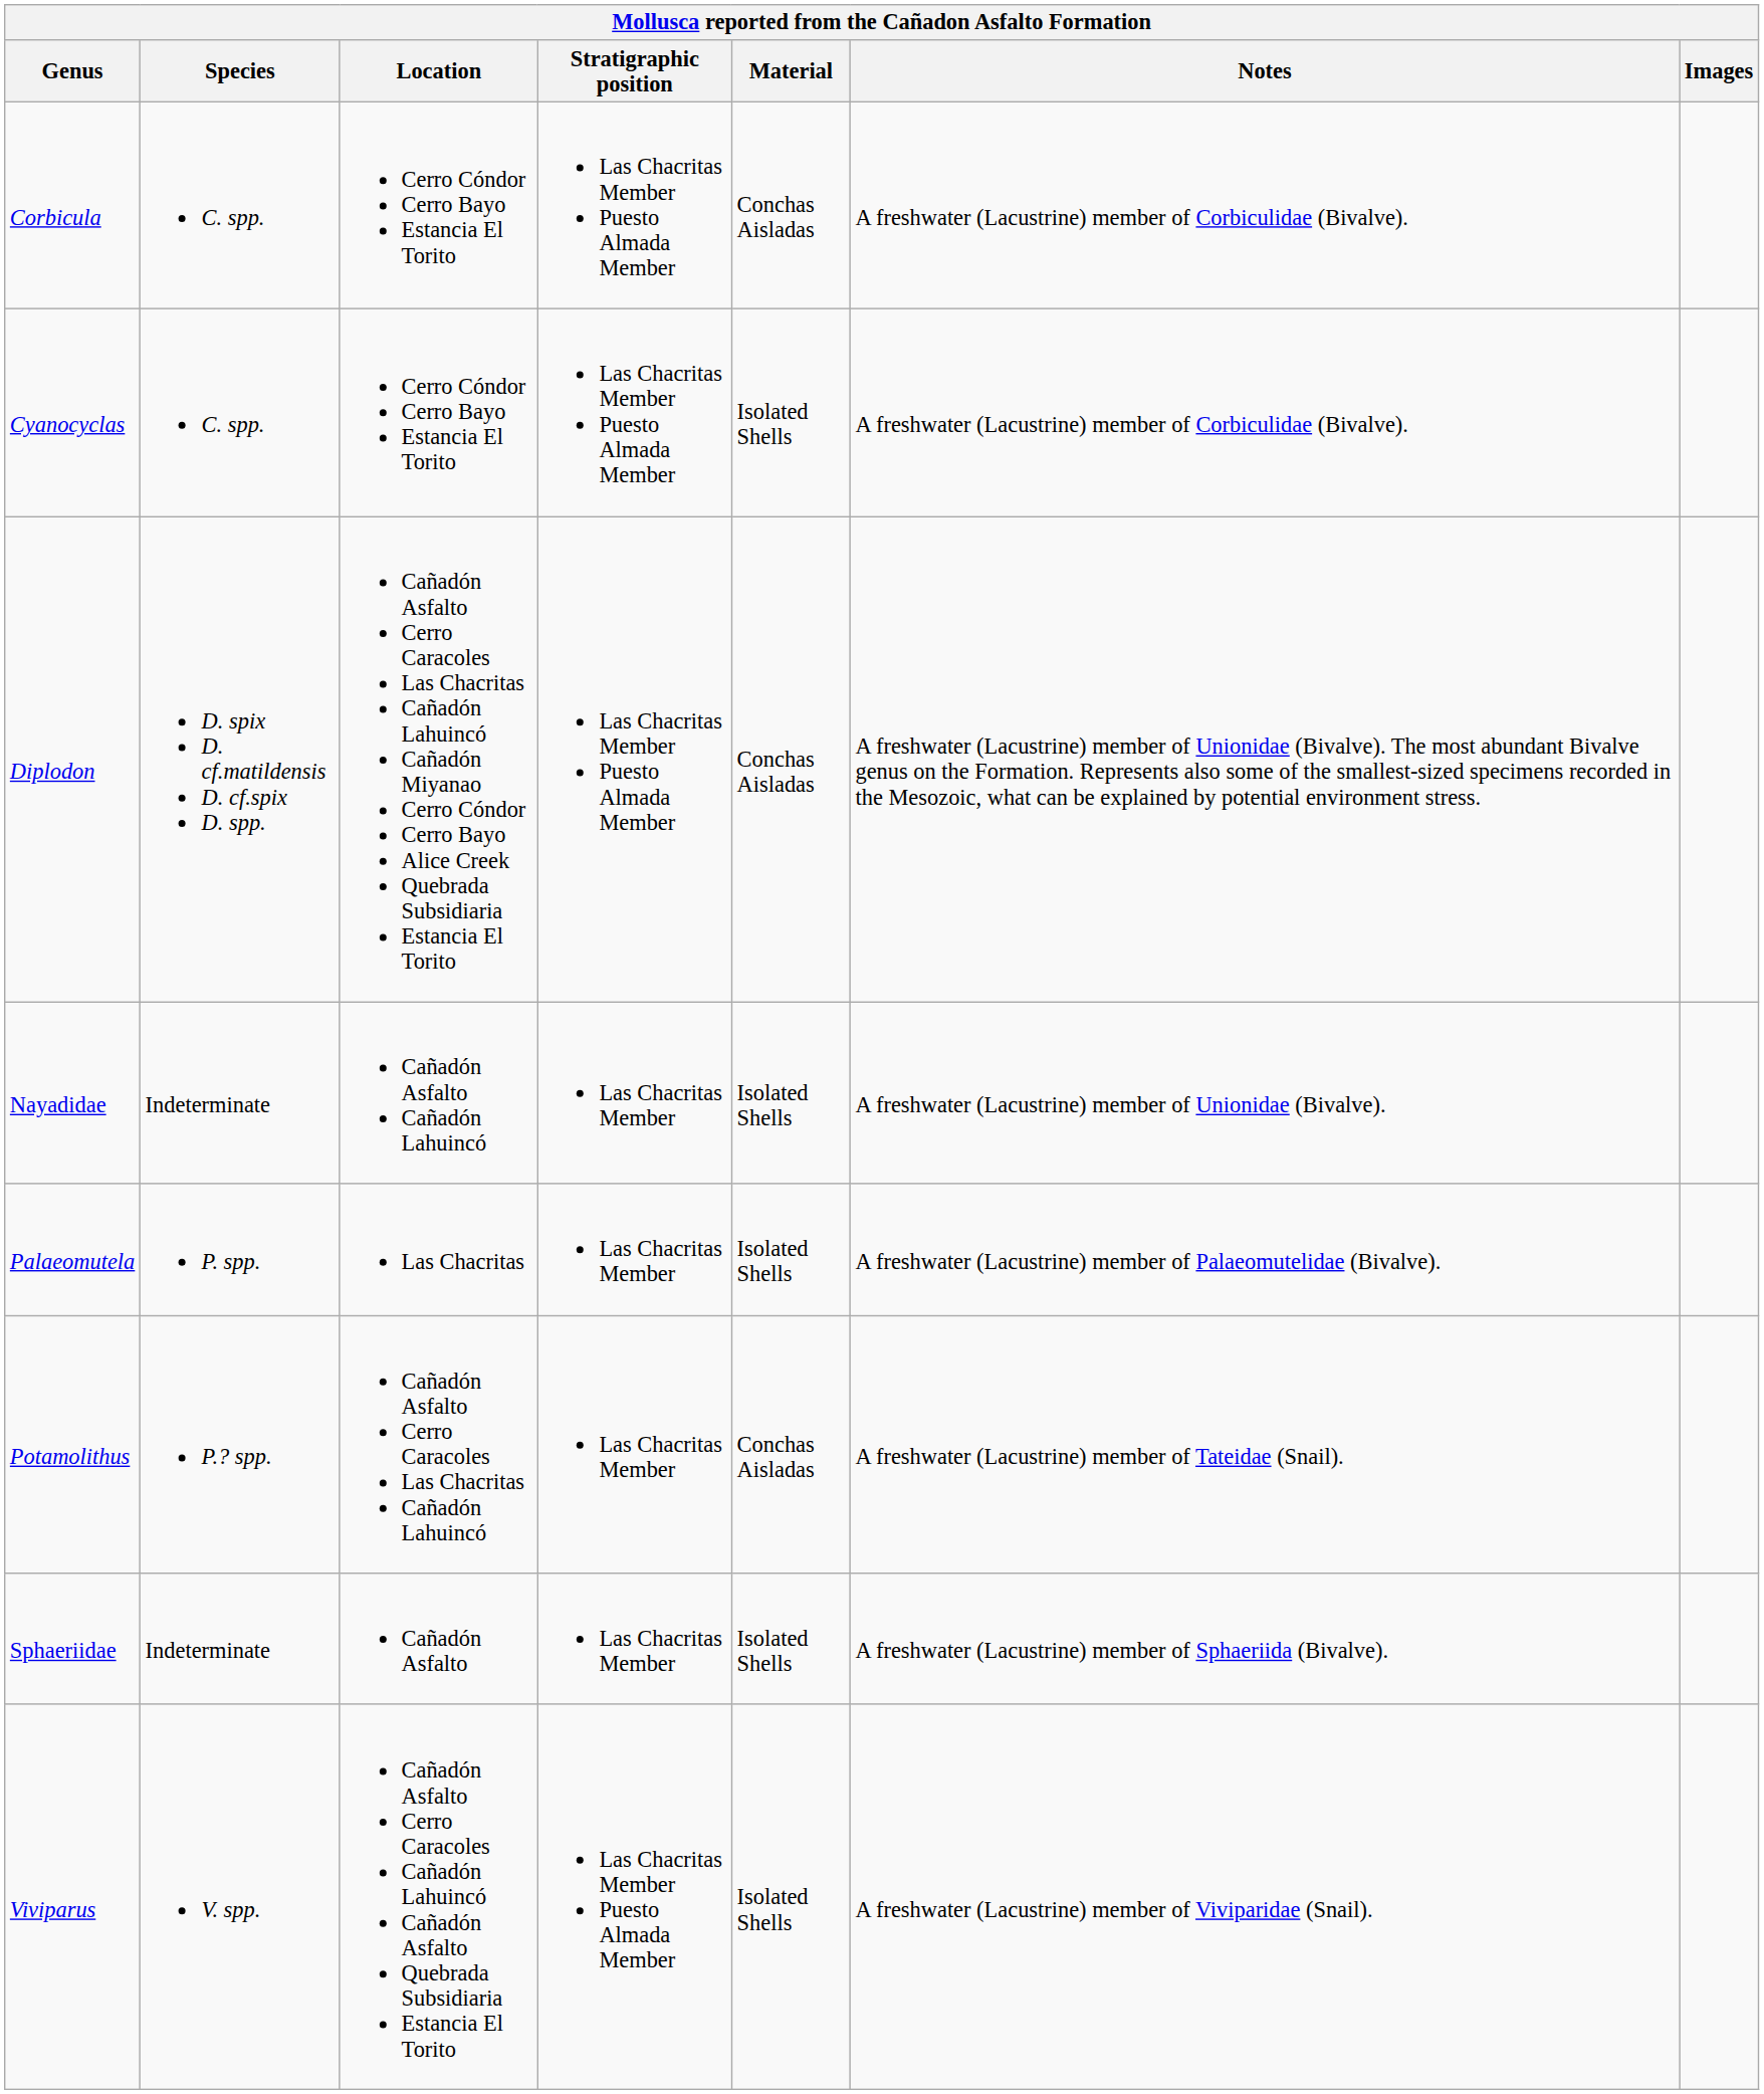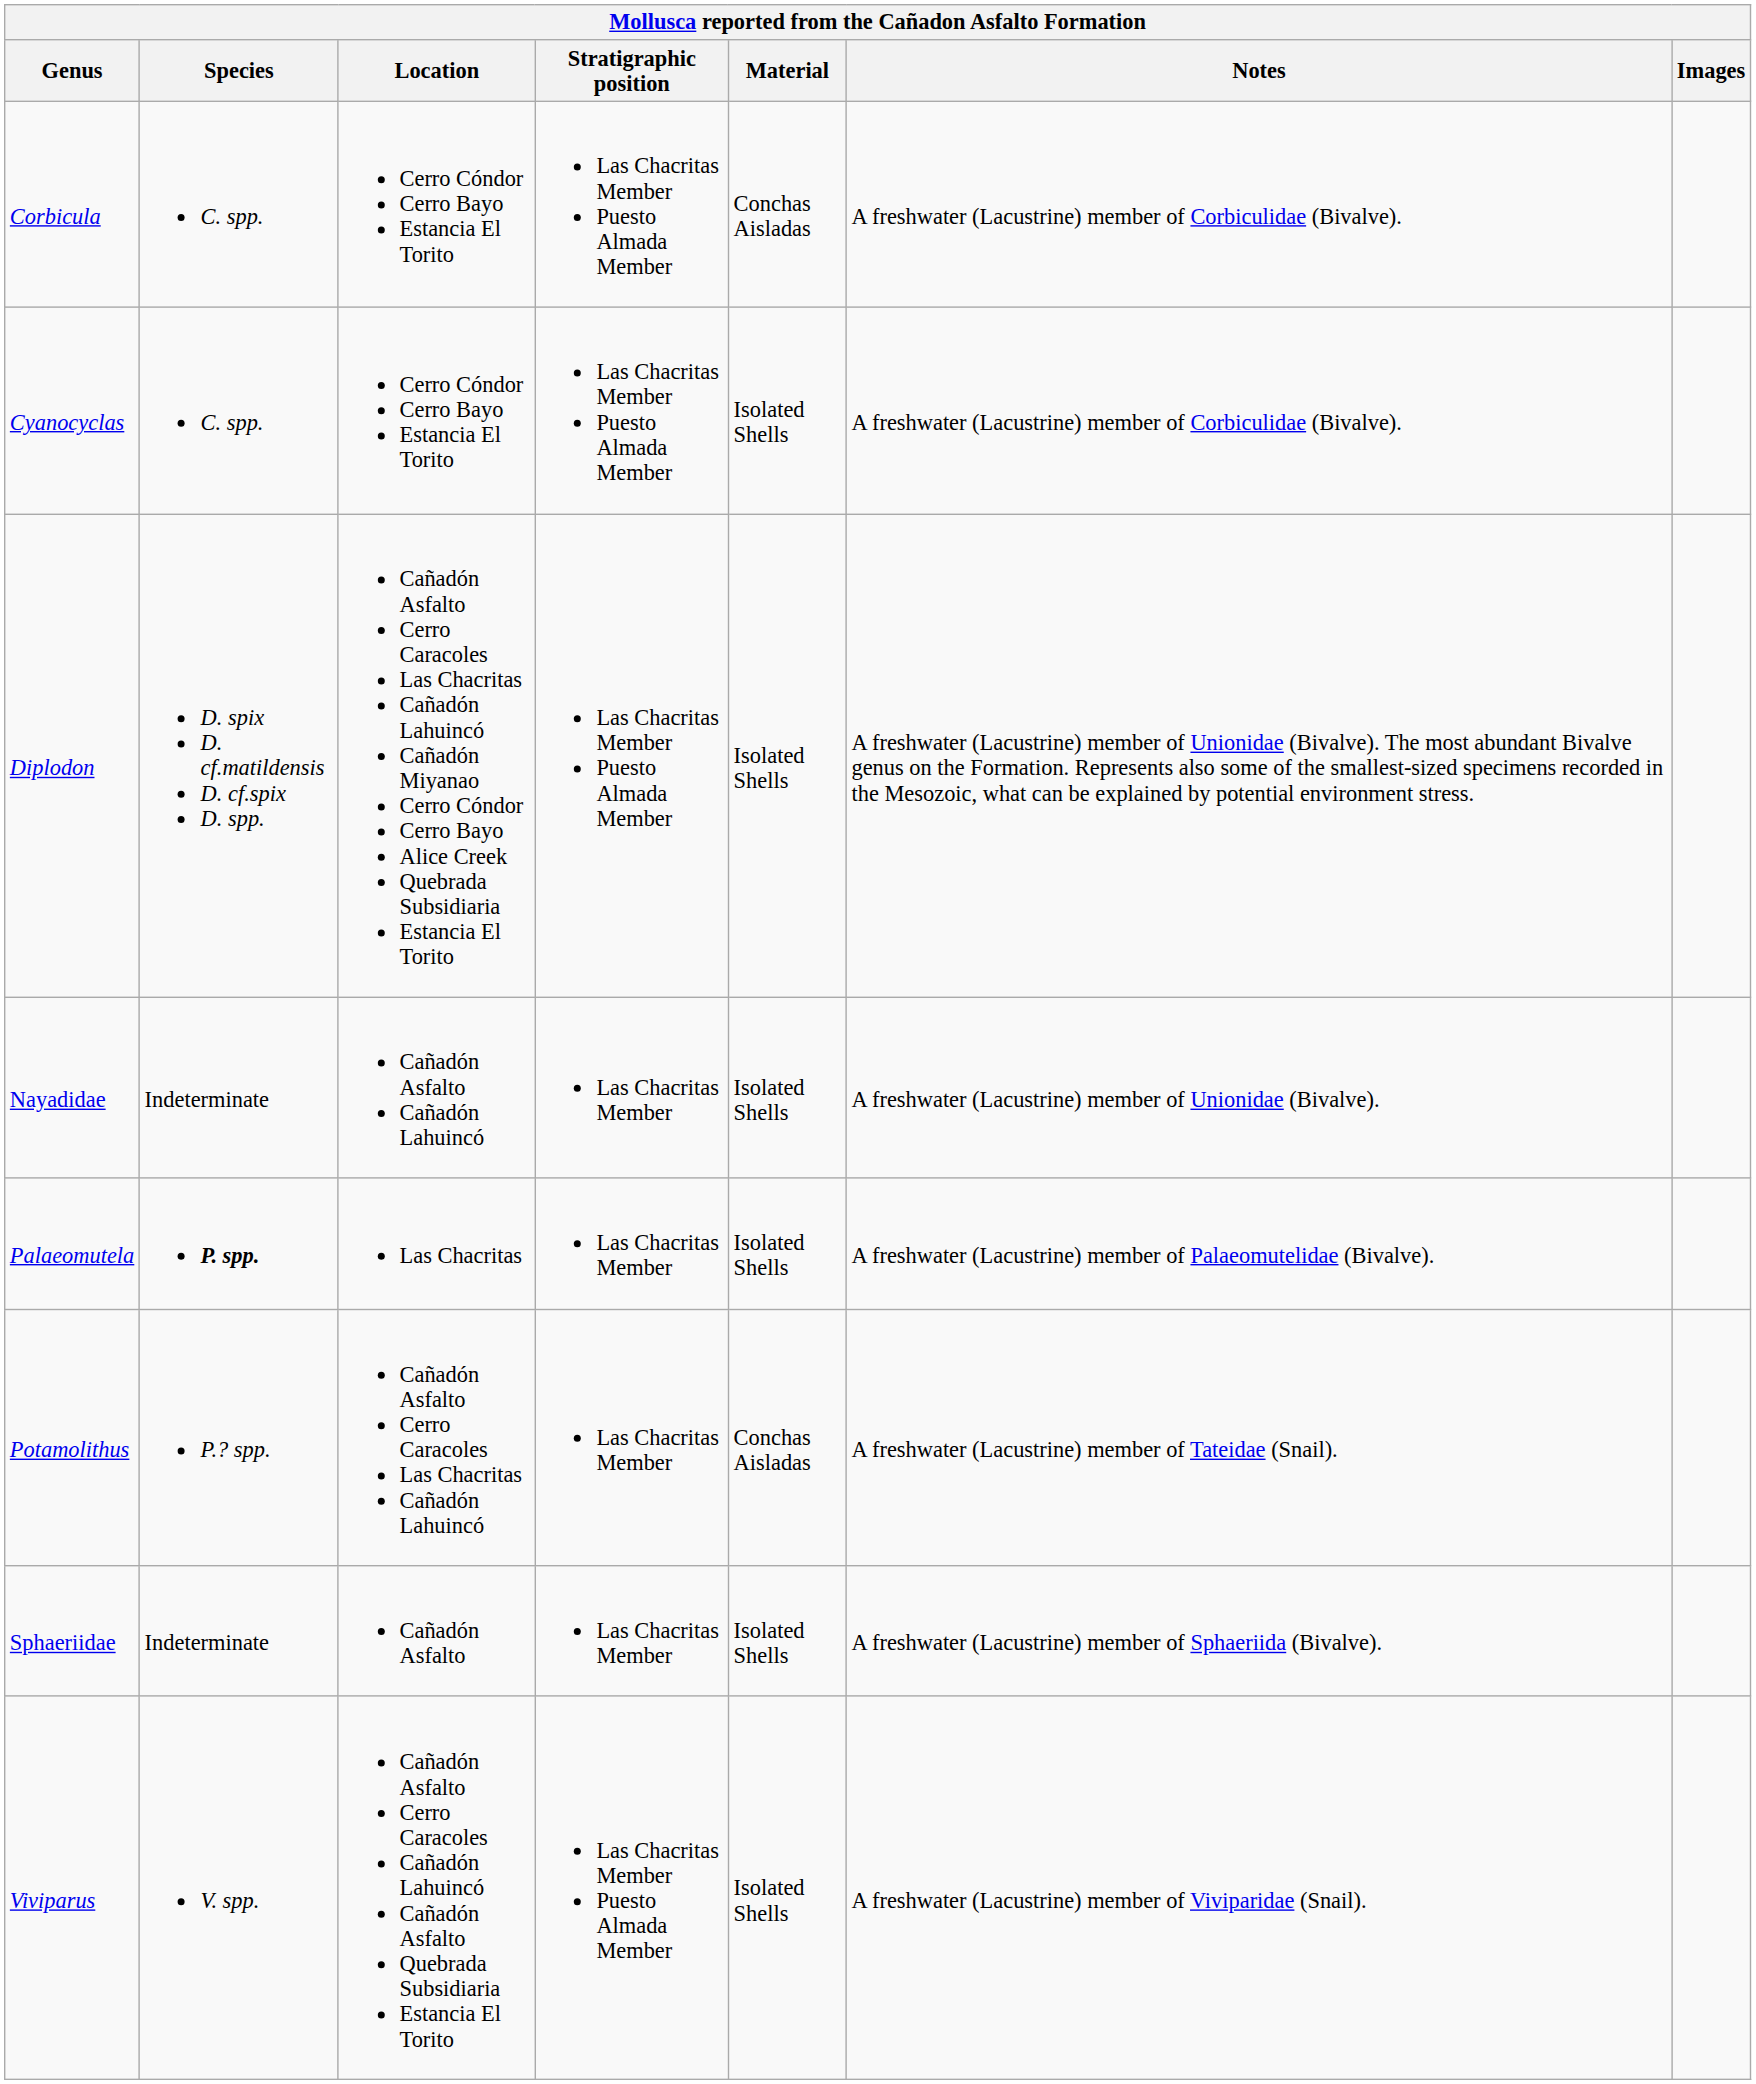Diplodon | Material: Conchas Aisladas -> Isolated Shells
Palaeomutela | Species: normal -> bold
